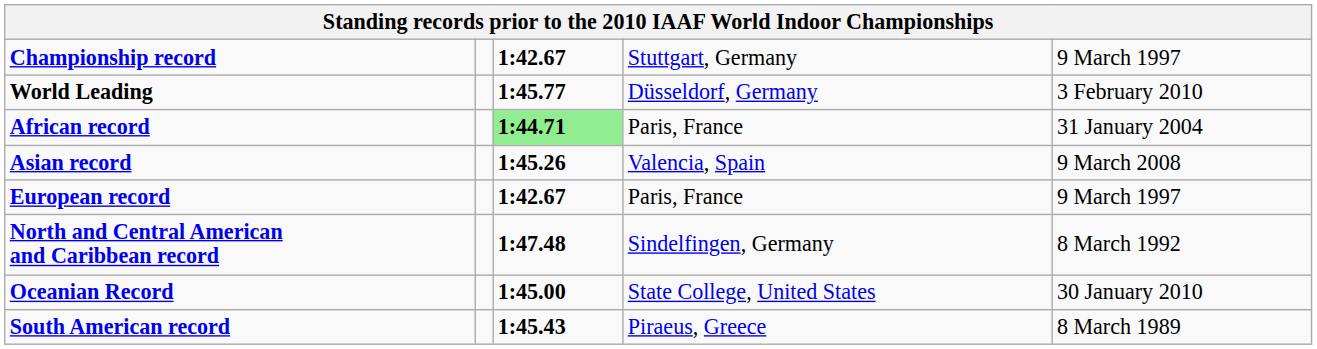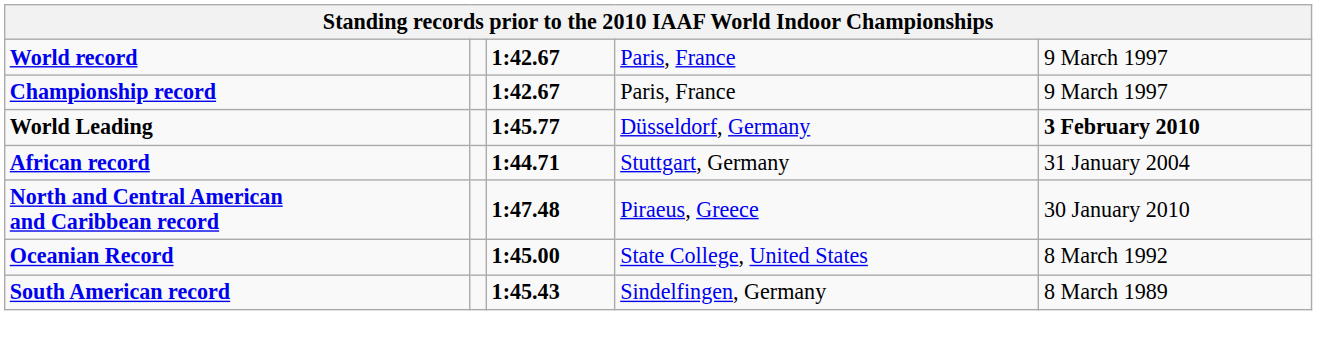+ row: World record | 1:42.67 | Paris, France | 9 March 1997
Championship record | column 4: Stuttgart, Germany -> Paris, France
World Leading | column 5: normal -> bold
African record | column 3: lightgreen background -> no background
African record | column 4: Paris, France -> Stuttgart, Germany
- row: Asian record | 1:45.26 | Valencia, Spain | 9 March 2008
- row: European record | 1:42.67 | Paris, France | 9 March 1997
North and Central American and Caribbean record | column 4: Sindelfingen, Germany -> Piraeus, Greece
North and Central American and Caribbean record | column 5: 8 March 1992 -> 30 January 2010
Oceanian Record | column 5: 30 January 2010 -> 8 March 1992
South American record | column 4: Piraeus, Greece -> Sindelfingen, Germany
